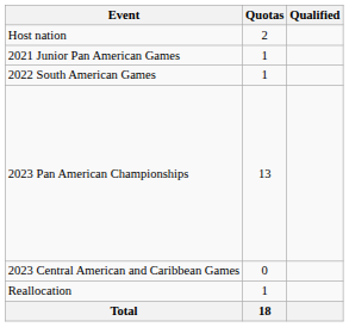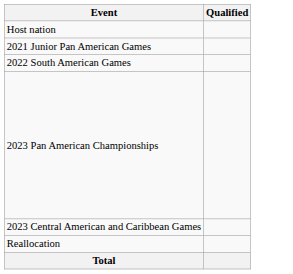- column: Quotas | 2 | 1 | 1 | 13 | 0 | 1 | 18
